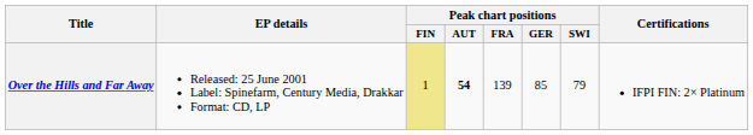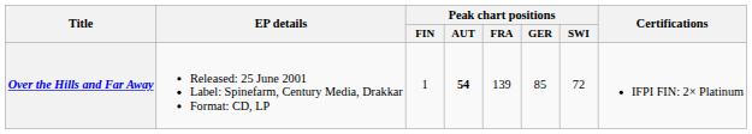Over the Hills and Far Away | Peak chart positions / FIN: khaki background -> no background
Over the Hills and Far Away | Peak chart positions / SWI: 79 -> 72
